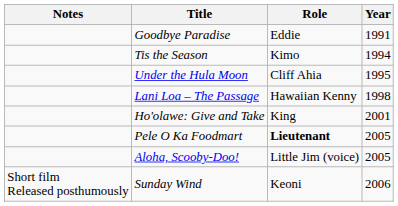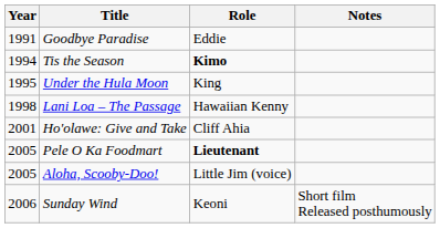columns swapped: Year <-> Notes
Tis the Season | Role: normal -> bold
Under the Hula Moon | Role: Cliff Ahia -> King
Ho'olawe: Give and Take | Role: King -> Cliff Ahia
